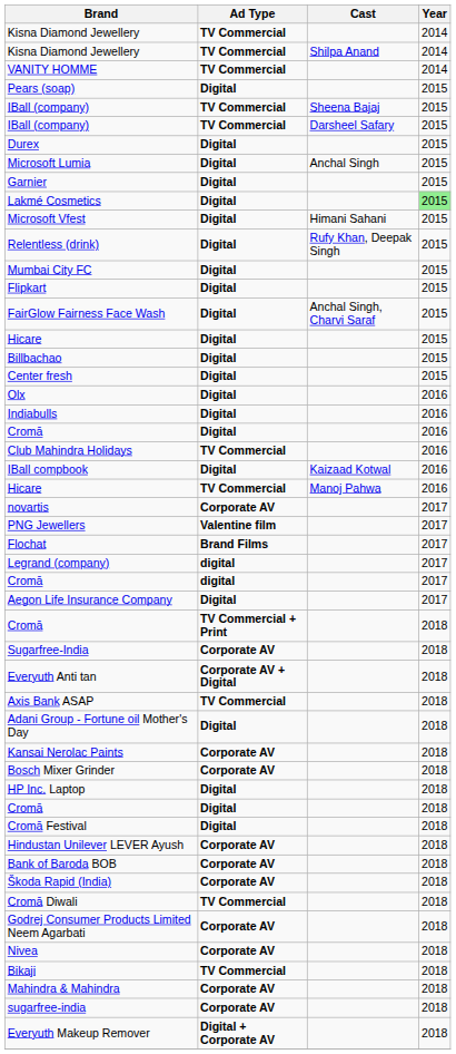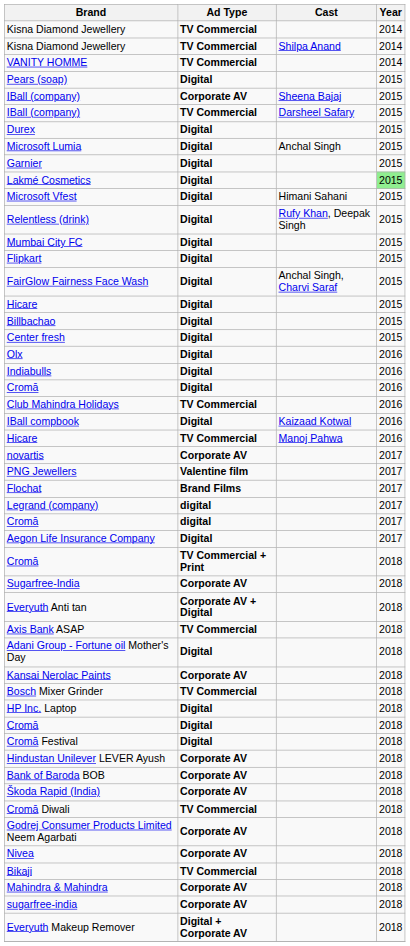IBall (company) / Sheena Bajaj | Ad Type: TV Commercial -> Corporate AV
Bosch Mixer Grinder | Ad Type: Corporate AV -> TV Commercial
